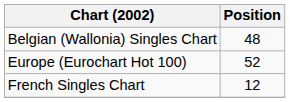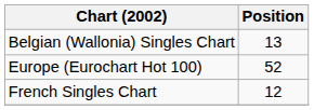Belgian (Wallonia) Singles Chart | Position: 48 -> 13
